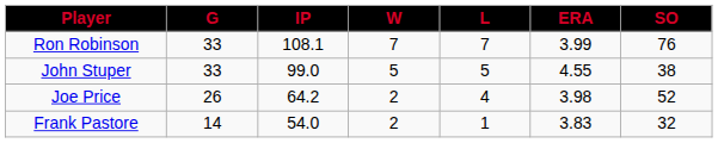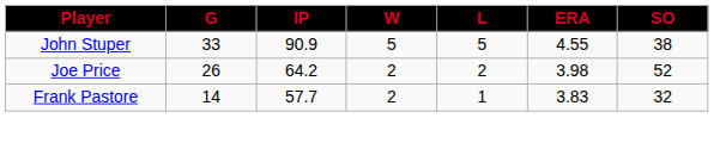- row: Ron Robinson | 33 | 108.1 | 7 | 7 | 3.99 | 76
John Stuper | IP: 99.0 -> 90.9
Joe Price | L: 4 -> 2
Frank Pastore | IP: 54.0 -> 57.7
